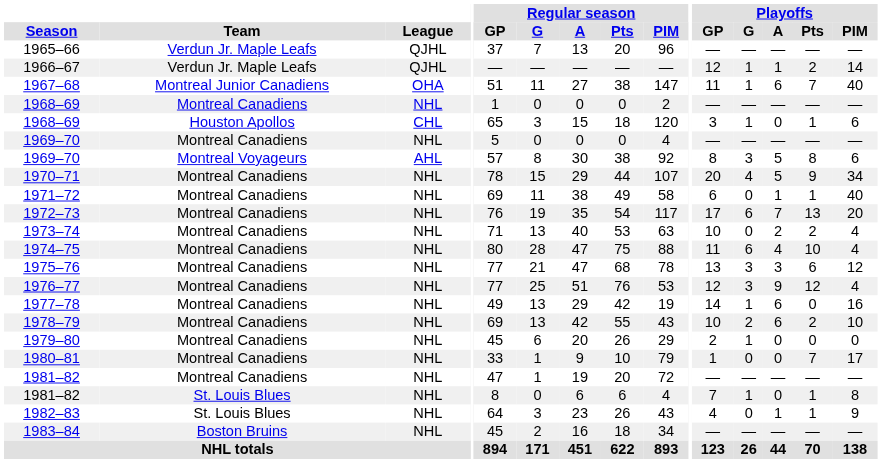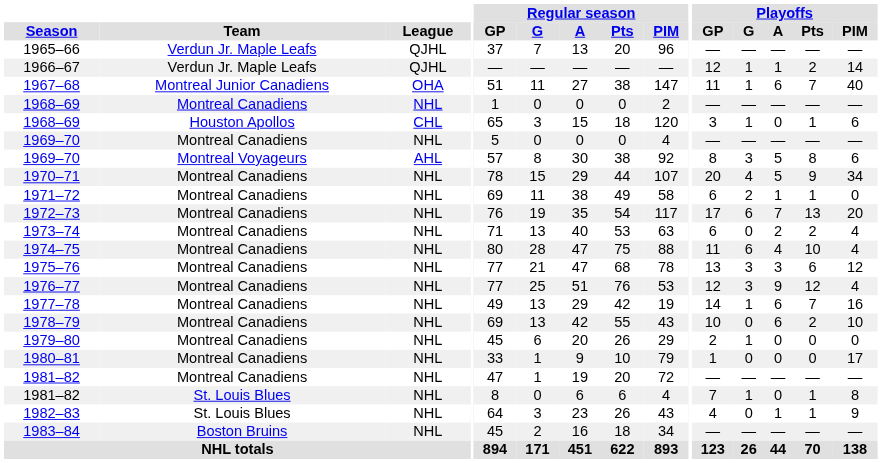1971–72 | Playoffs / G: 0 -> 2
1971–72 | Playoffs / PIM: 40 -> 0
1973–74 | Playoffs / GP: 10 -> 6
1977–78 | Playoffs / Pts: 0 -> 7
1978–79 | Playoffs / G: 2 -> 0
1980–81 | Playoffs / Pts: 7 -> 0
